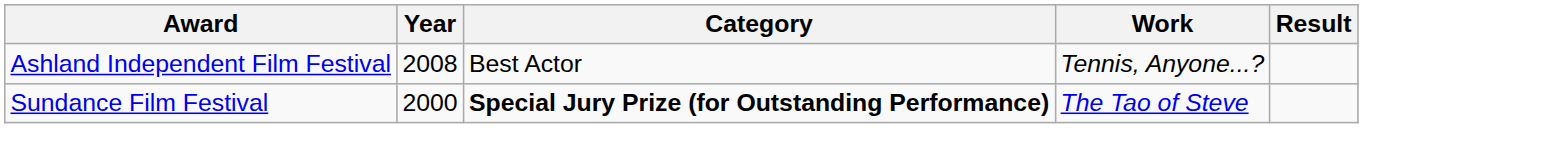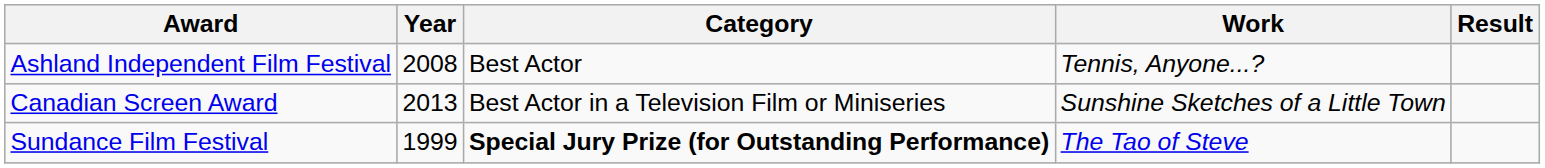+ row: Canadian Screen Award | 2013 | Best Actor in a Television Film or Miniseries | Sunshine Sketches of a Little Town
Sundance Film Festival | Year: 2000 -> 1999
